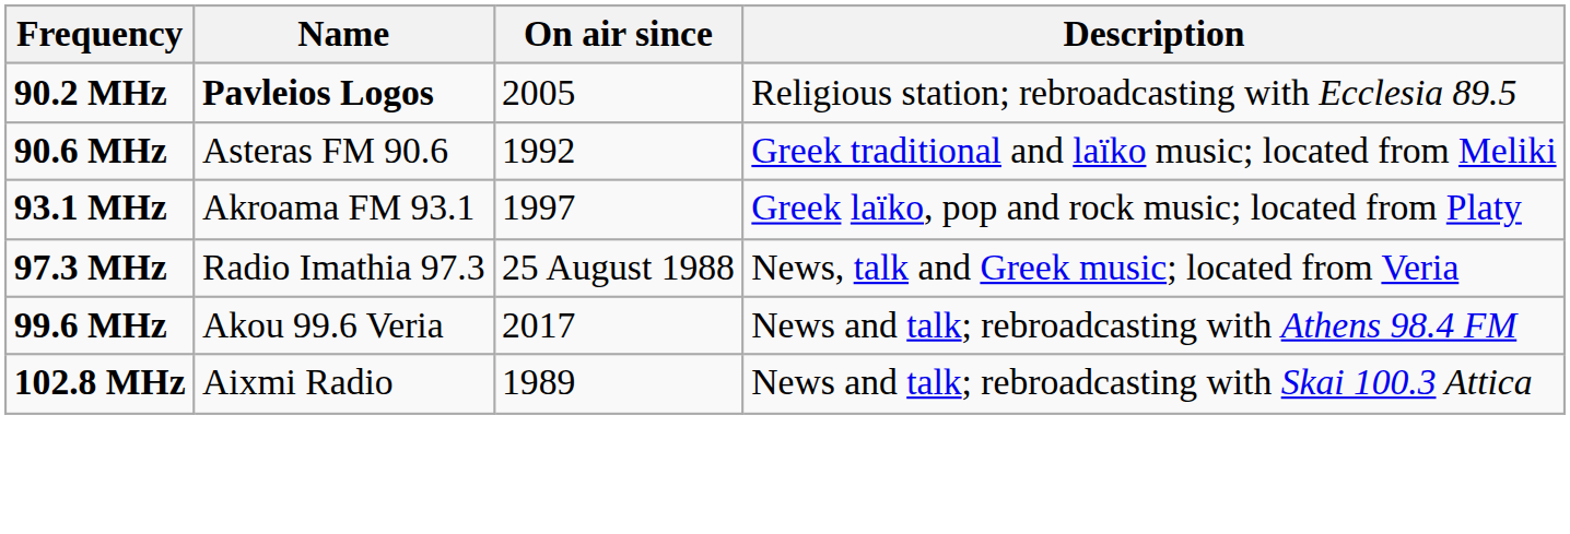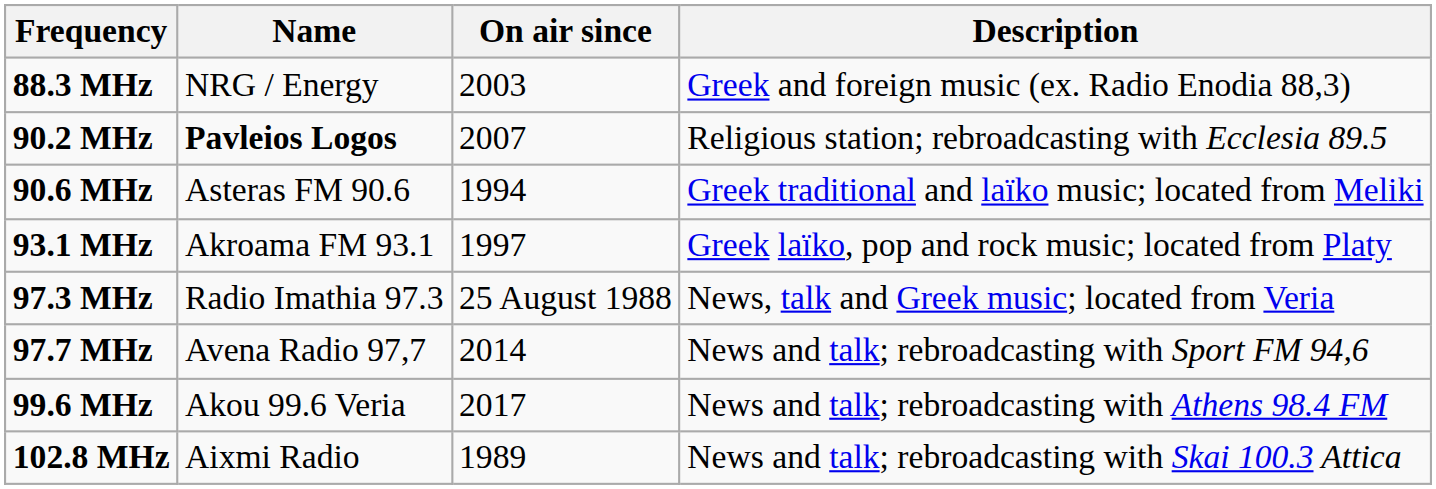+ row: 88.3 MHz | NRG / Energy | 2003 | Greek and foreign music (ex. Radio Enodia 88,3)
90.2 MHz | On air since: 2005 -> 2007
90.6 MHz | On air since: 1992 -> 1994
+ row: 97.7 MHz | Avena Radio 97,7 | 2014 | News and talk; rebroadcasting with Sport FM 94,6
